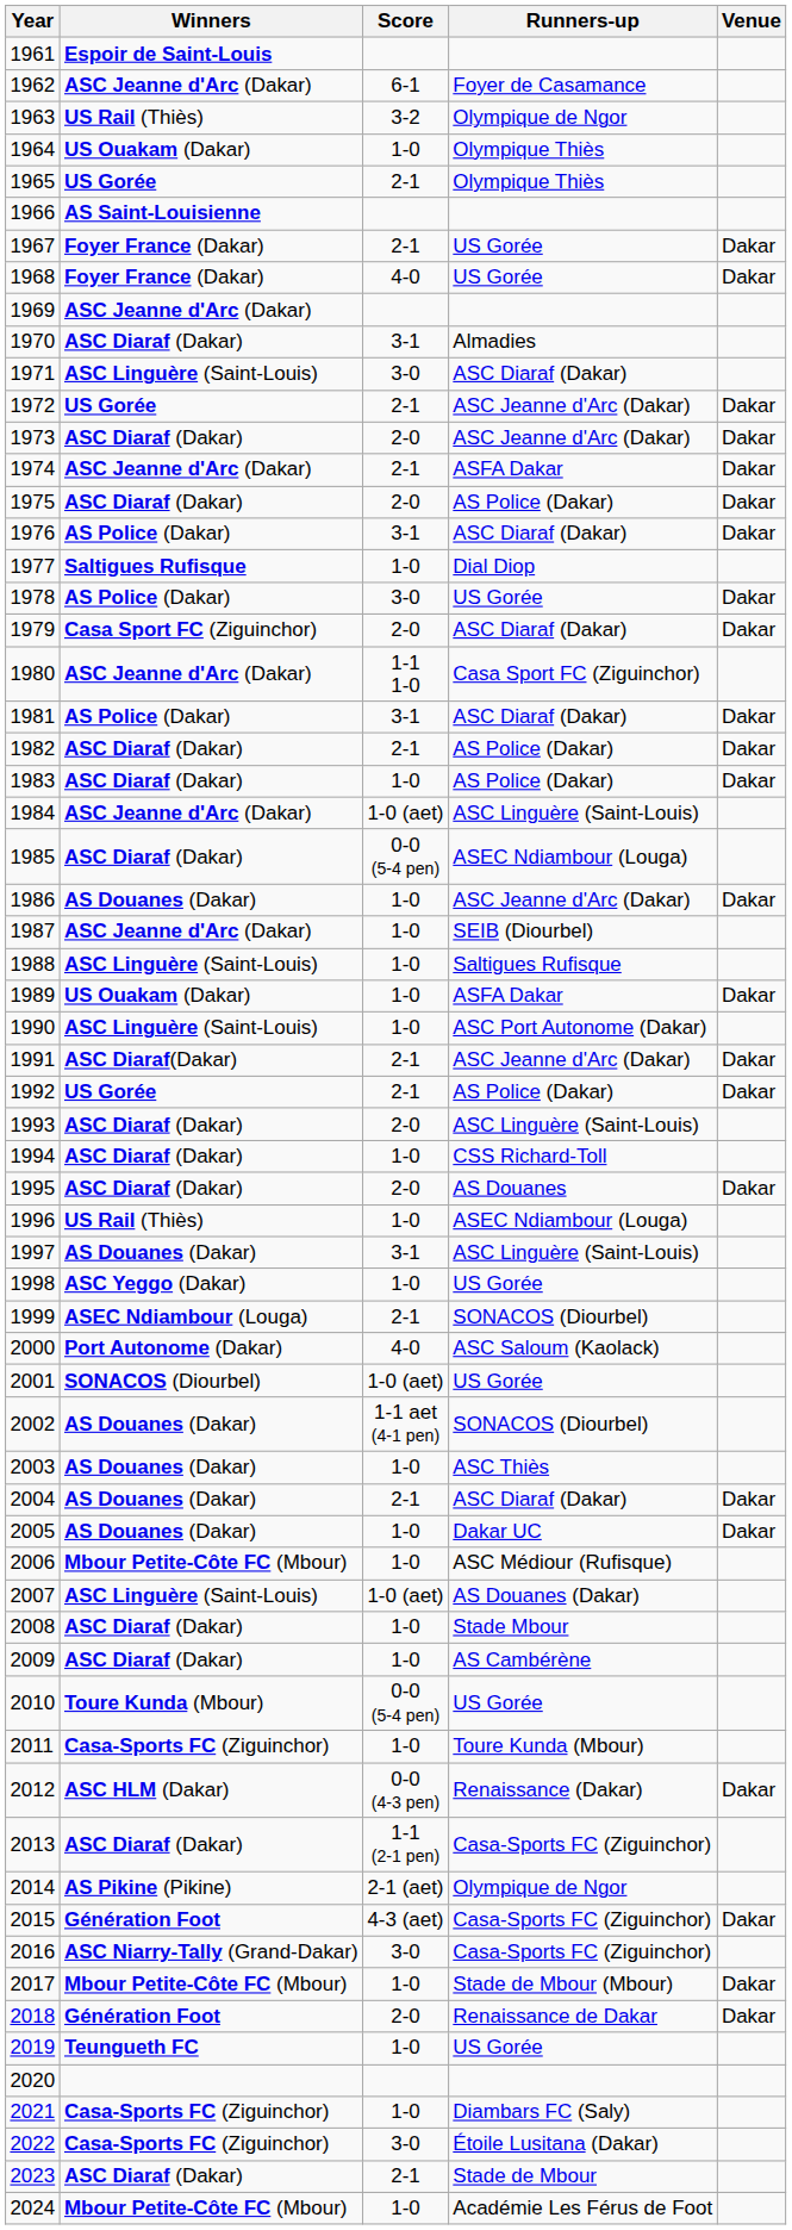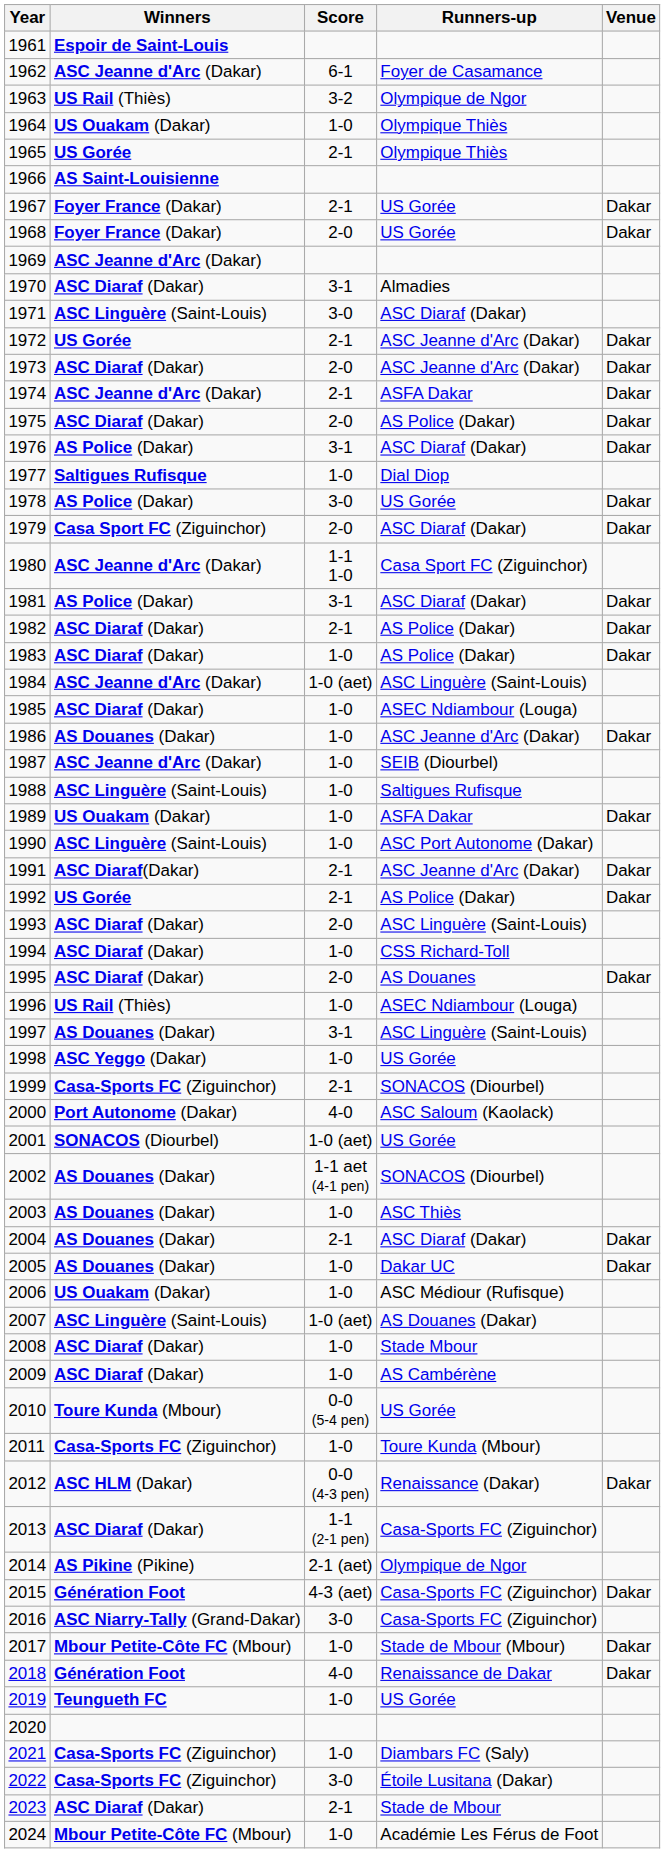1968 | Score: 4-0 -> 2-0
1985 | Score: 0-0 (5-4 pen) -> 1-0
1999 | Winners: ASEC Ndiambour (Louga) -> Casa-Sports FC (Ziguinchor)
2006 | Winners: Mbour Petite-Côte FC (Mbour) -> US Ouakam (Dakar)
2018 | Score: 2-0 -> 4-0
